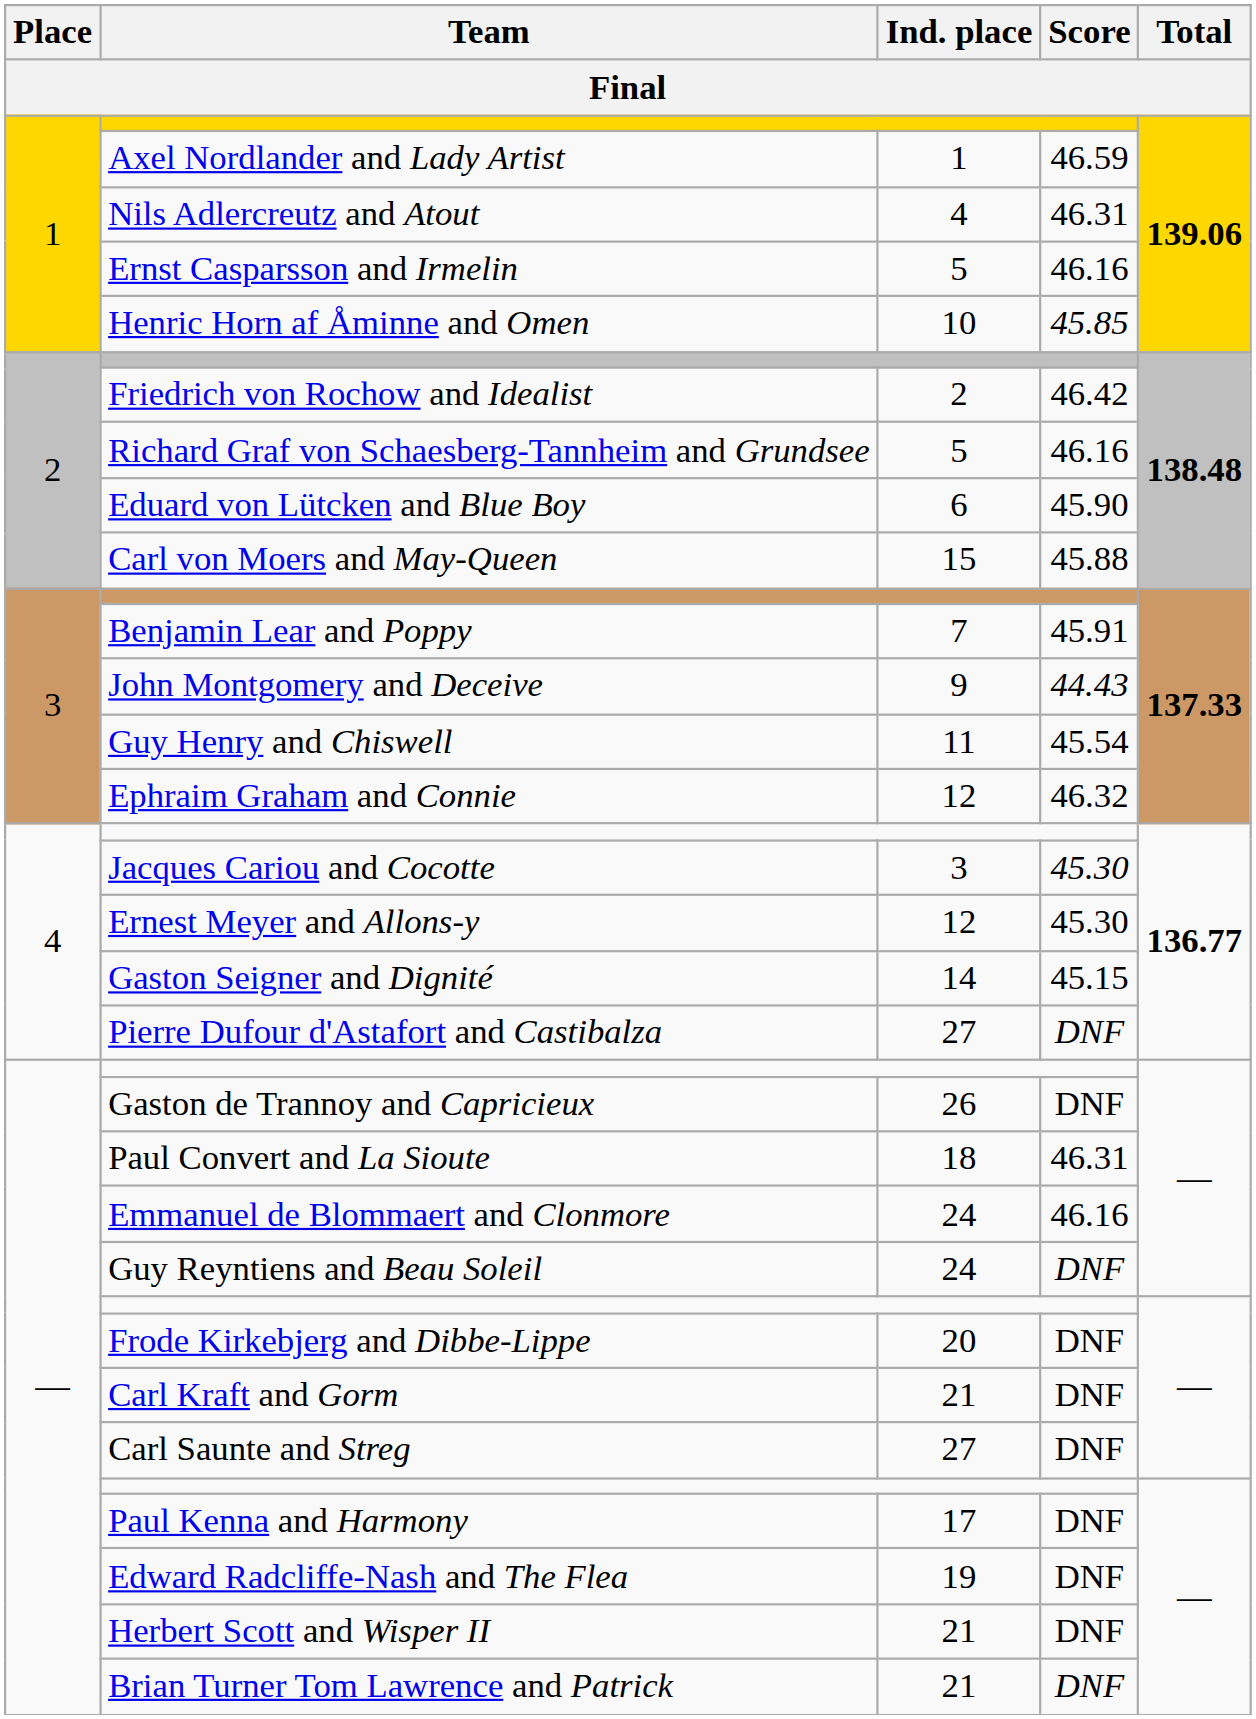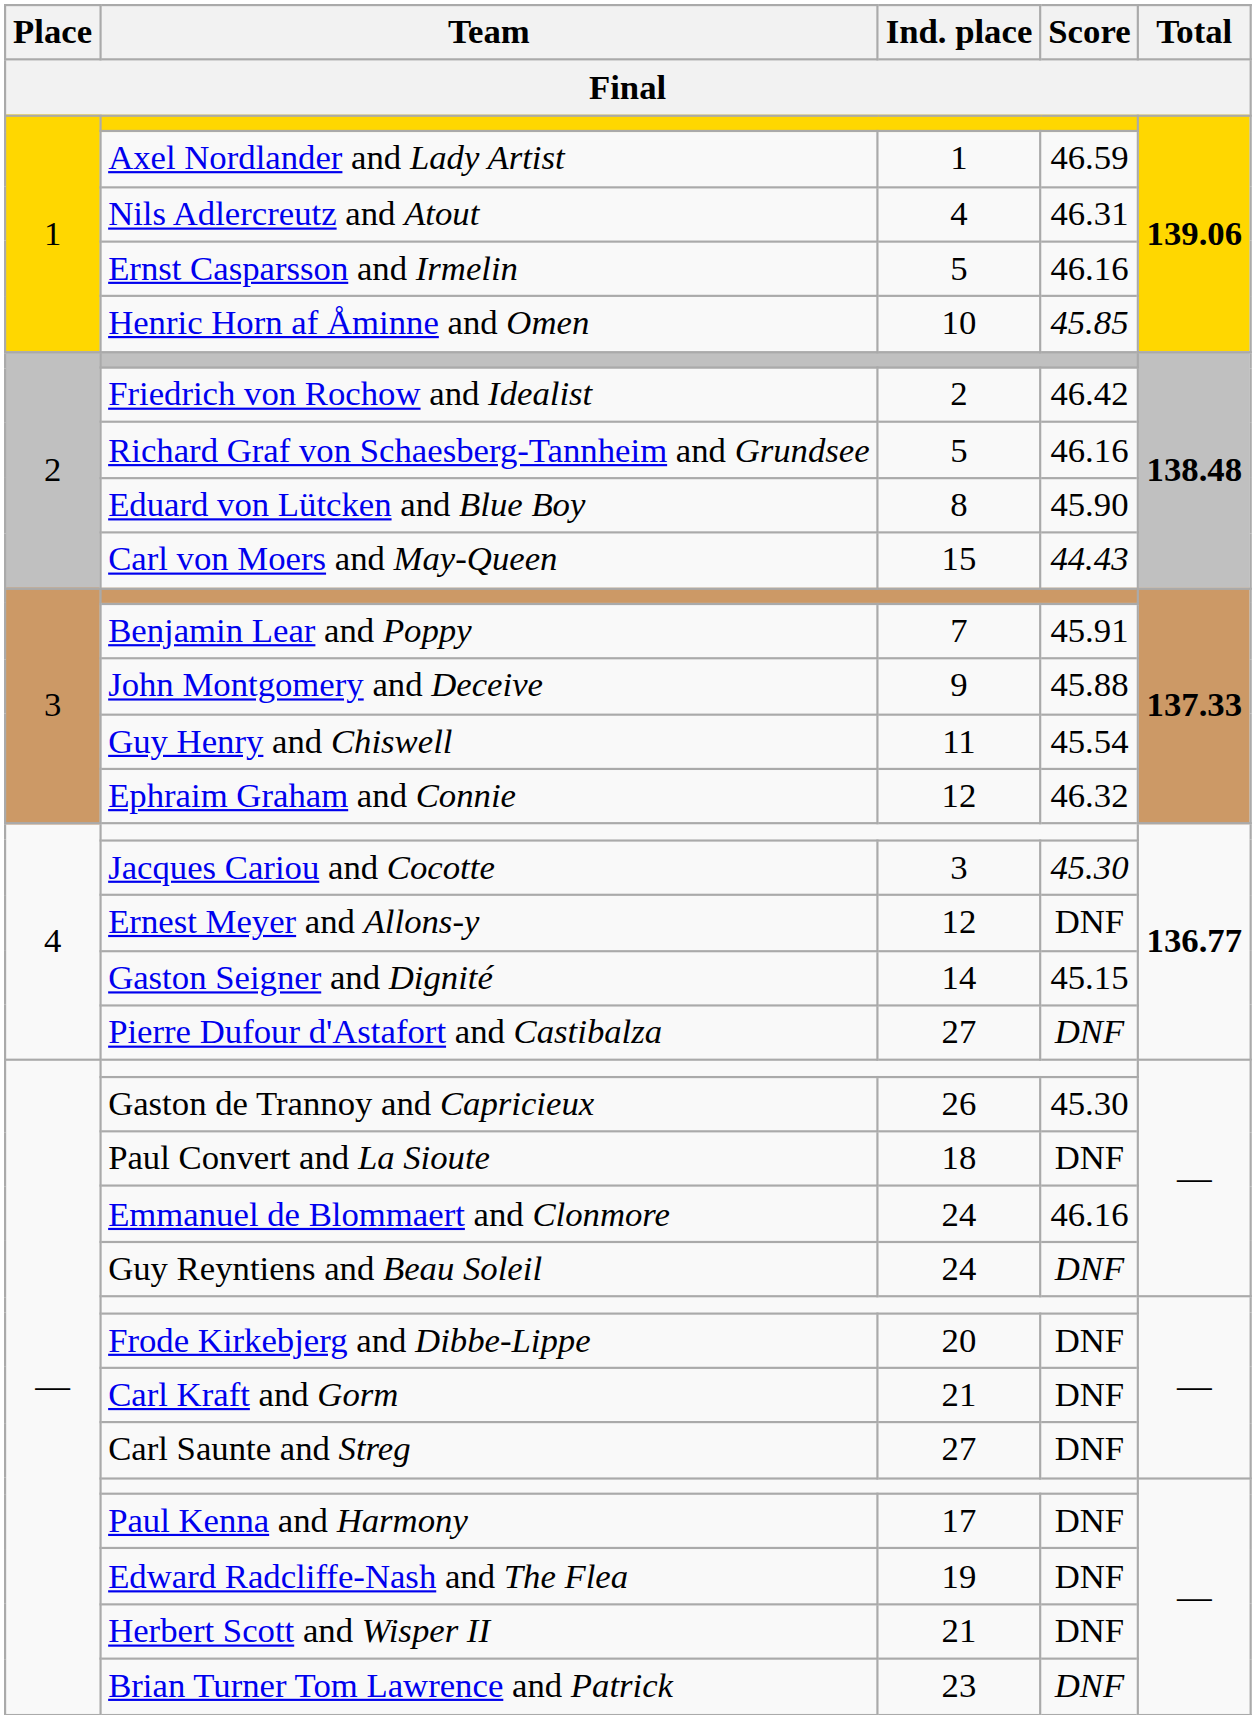Eduard von Lütcken and Blue Boy | Ind. place: 6 -> 8
Carl von Moers and May-Queen | Score: 45.88 -> 44.43
John Montgomery and Deceive | Score: 44.43 -> 45.88
Ernest Meyer and Allons-y | Score: 45.30 -> DNF
Gaston de Trannoy and Capricieux | Score: DNF -> 45.30
Paul Convert and La Sioute | Score: 46.31 -> DNF
Brian Turner Tom Lawrence and Patrick | Ind. place: 21 -> 23
